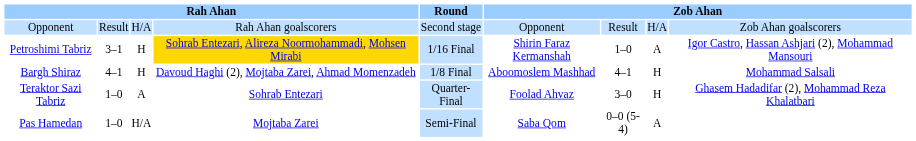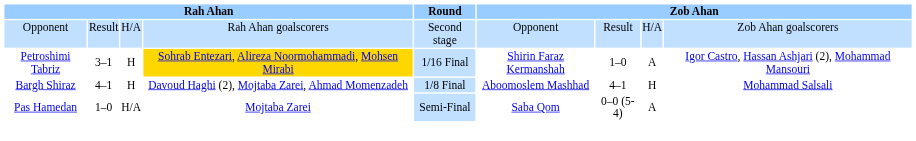- row: Teraktor Sazi Tabriz | 1–0 | A | Sohrab Entezari | Quarter-Final | Foolad Ahvaz | 3–0 | H | Ghasem Hadadifar (2), Mohammad Reza Khalatbari
